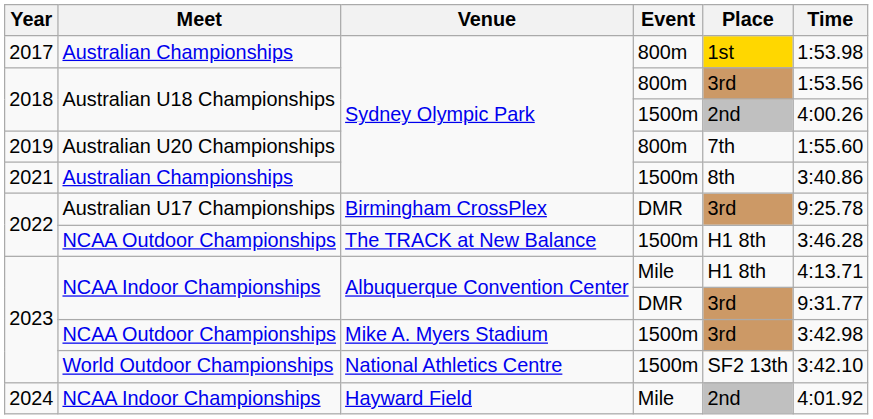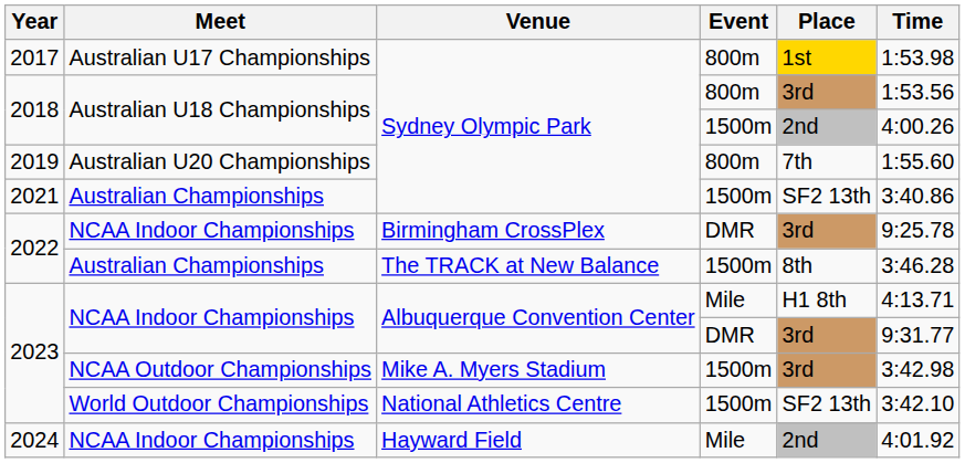2017 | Meet: Australian Championships -> Australian U17 Championships
2021 | Place: 8th -> SF2 13th
2022 / DMR | Meet: Australian U17 Championships -> NCAA Indoor Championships
2022 / 1500m | Meet: NCAA Outdoor Championships -> Australian Championships
2022 / 1500m | Place: H1 8th -> 8th
